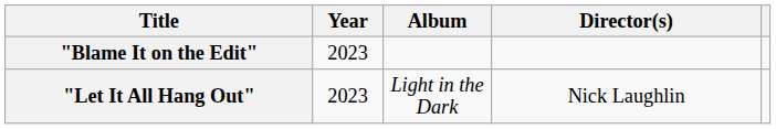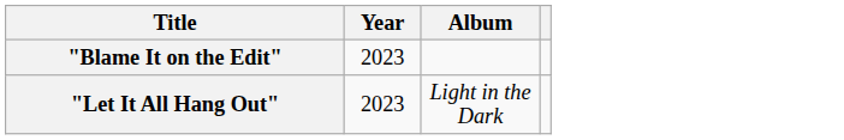- column: Director(s) | Nick Laughlin
